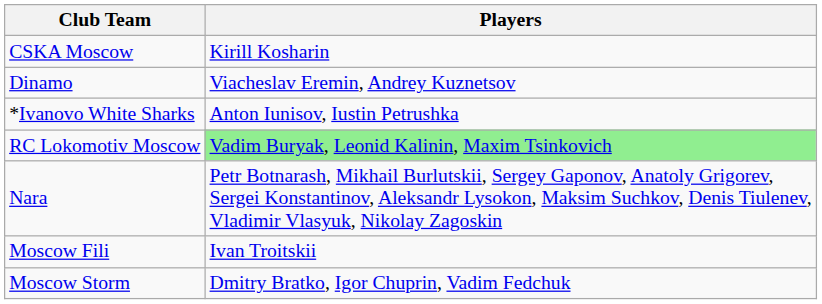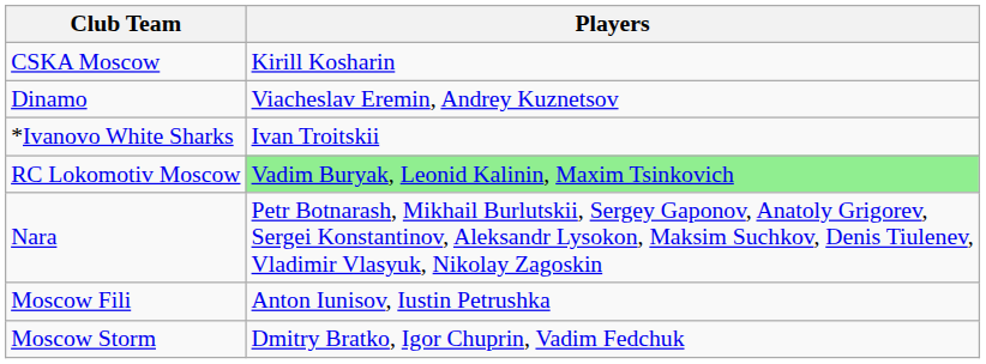*Ivanovo White Sharks | Players: Anton Iunisov, Iustin Petrushka -> Ivan Troitskii
Moscow Fili | Players: Ivan Troitskii -> Anton Iunisov, Iustin Petrushka
